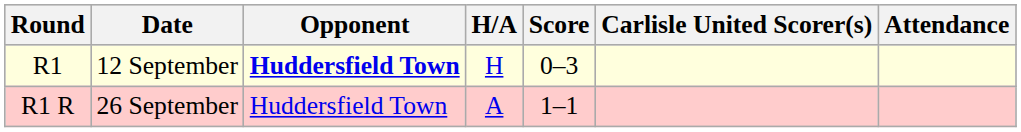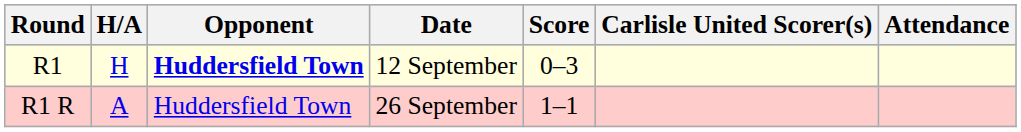columns swapped: Date <-> H/A
